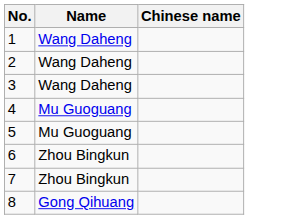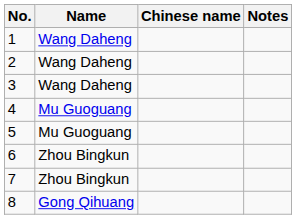+ column: Notes
